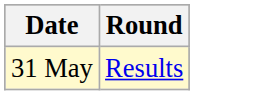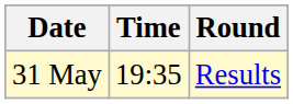+ column: Time | 19:35
